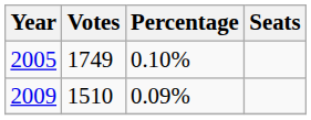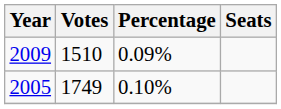rows swapped: 2005 <-> 2009
